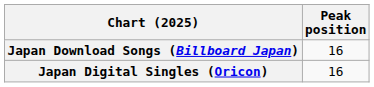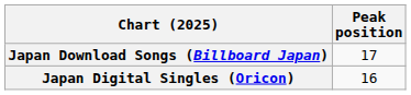Japan Download Songs (Billboard Japan) | Peak position: 16 -> 17
